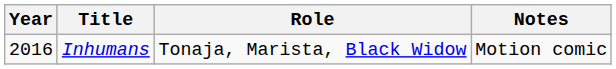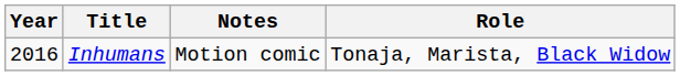columns swapped: Role <-> Notes
